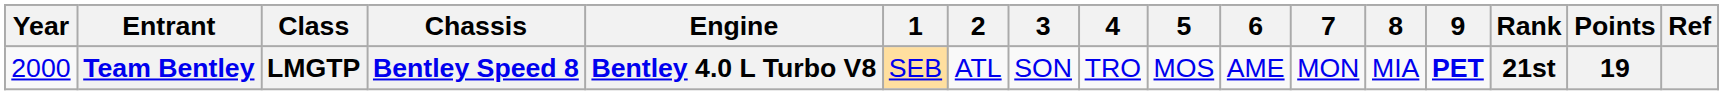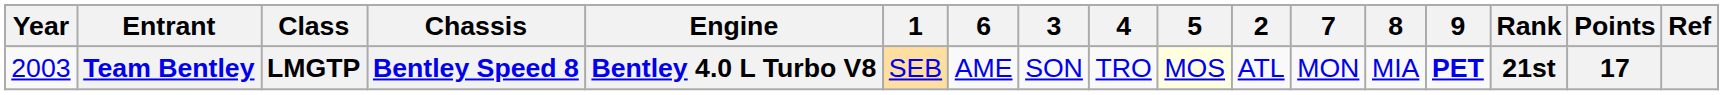columns swapped: 2 <-> 6
Team Bentley | Year: 2000 -> 2003
Team Bentley | 5: no background -> lightyellow background
Team Bentley | Points: 19 -> 17
